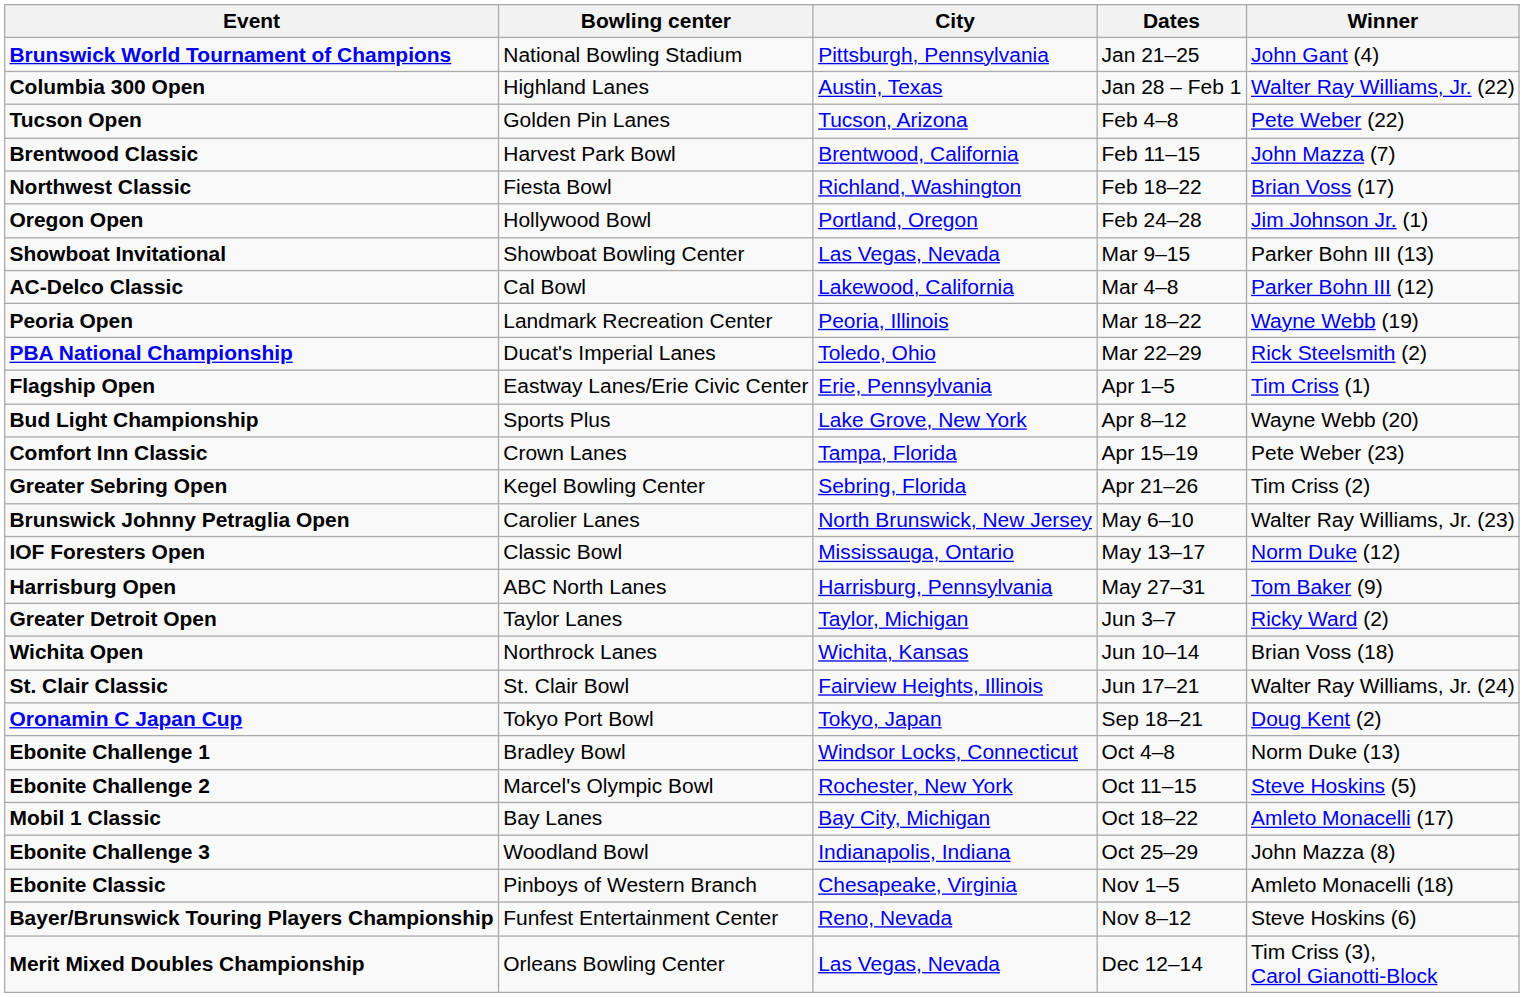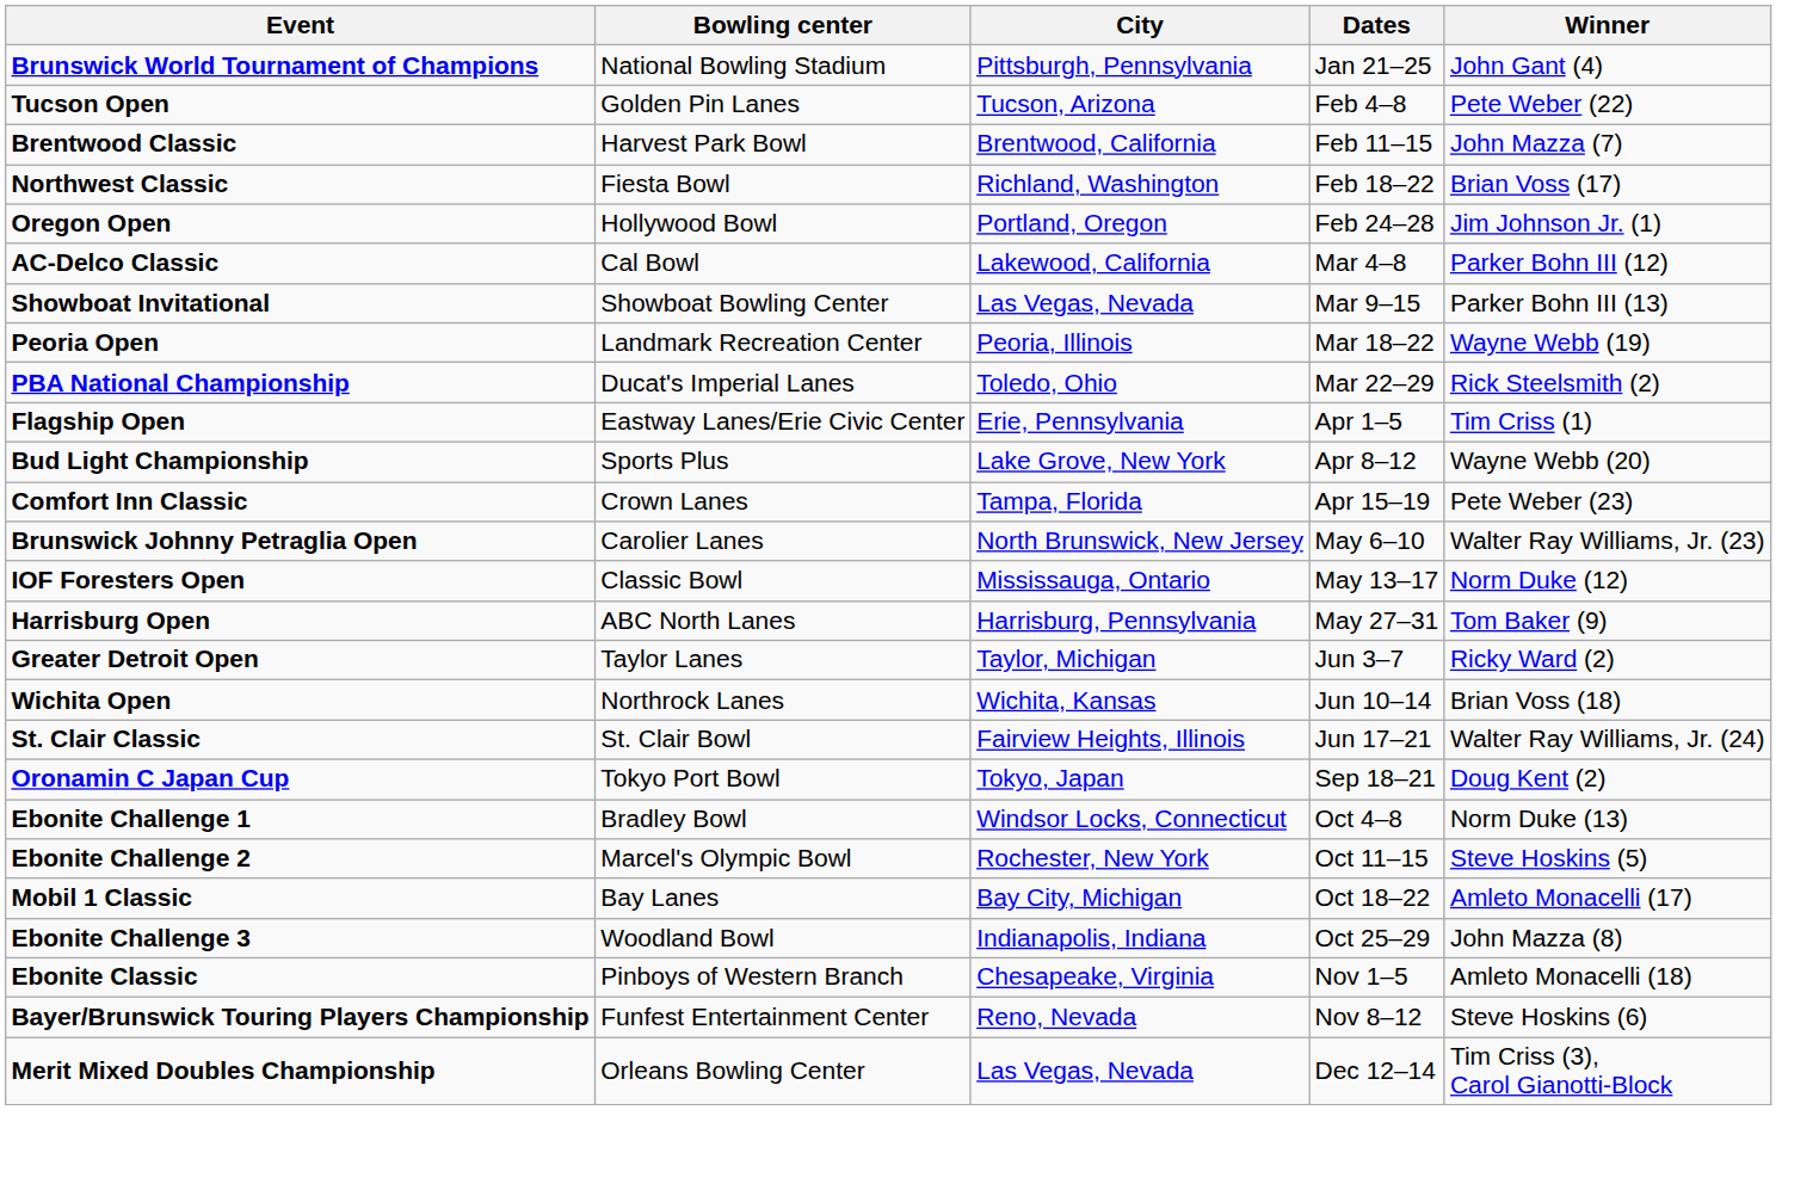- row: Columbia 300 Open | Highland Lanes | Austin, Texas | Jan 28 – Feb 1 | Walter Ray Williams, Jr. (22)
rows swapped: AC-Delco Classic <-> Showboat Invitational
- row: Greater Sebring Open | Kegel Bowling Center | Sebring, Florida | Apr 21–26 | Tim Criss (2)
